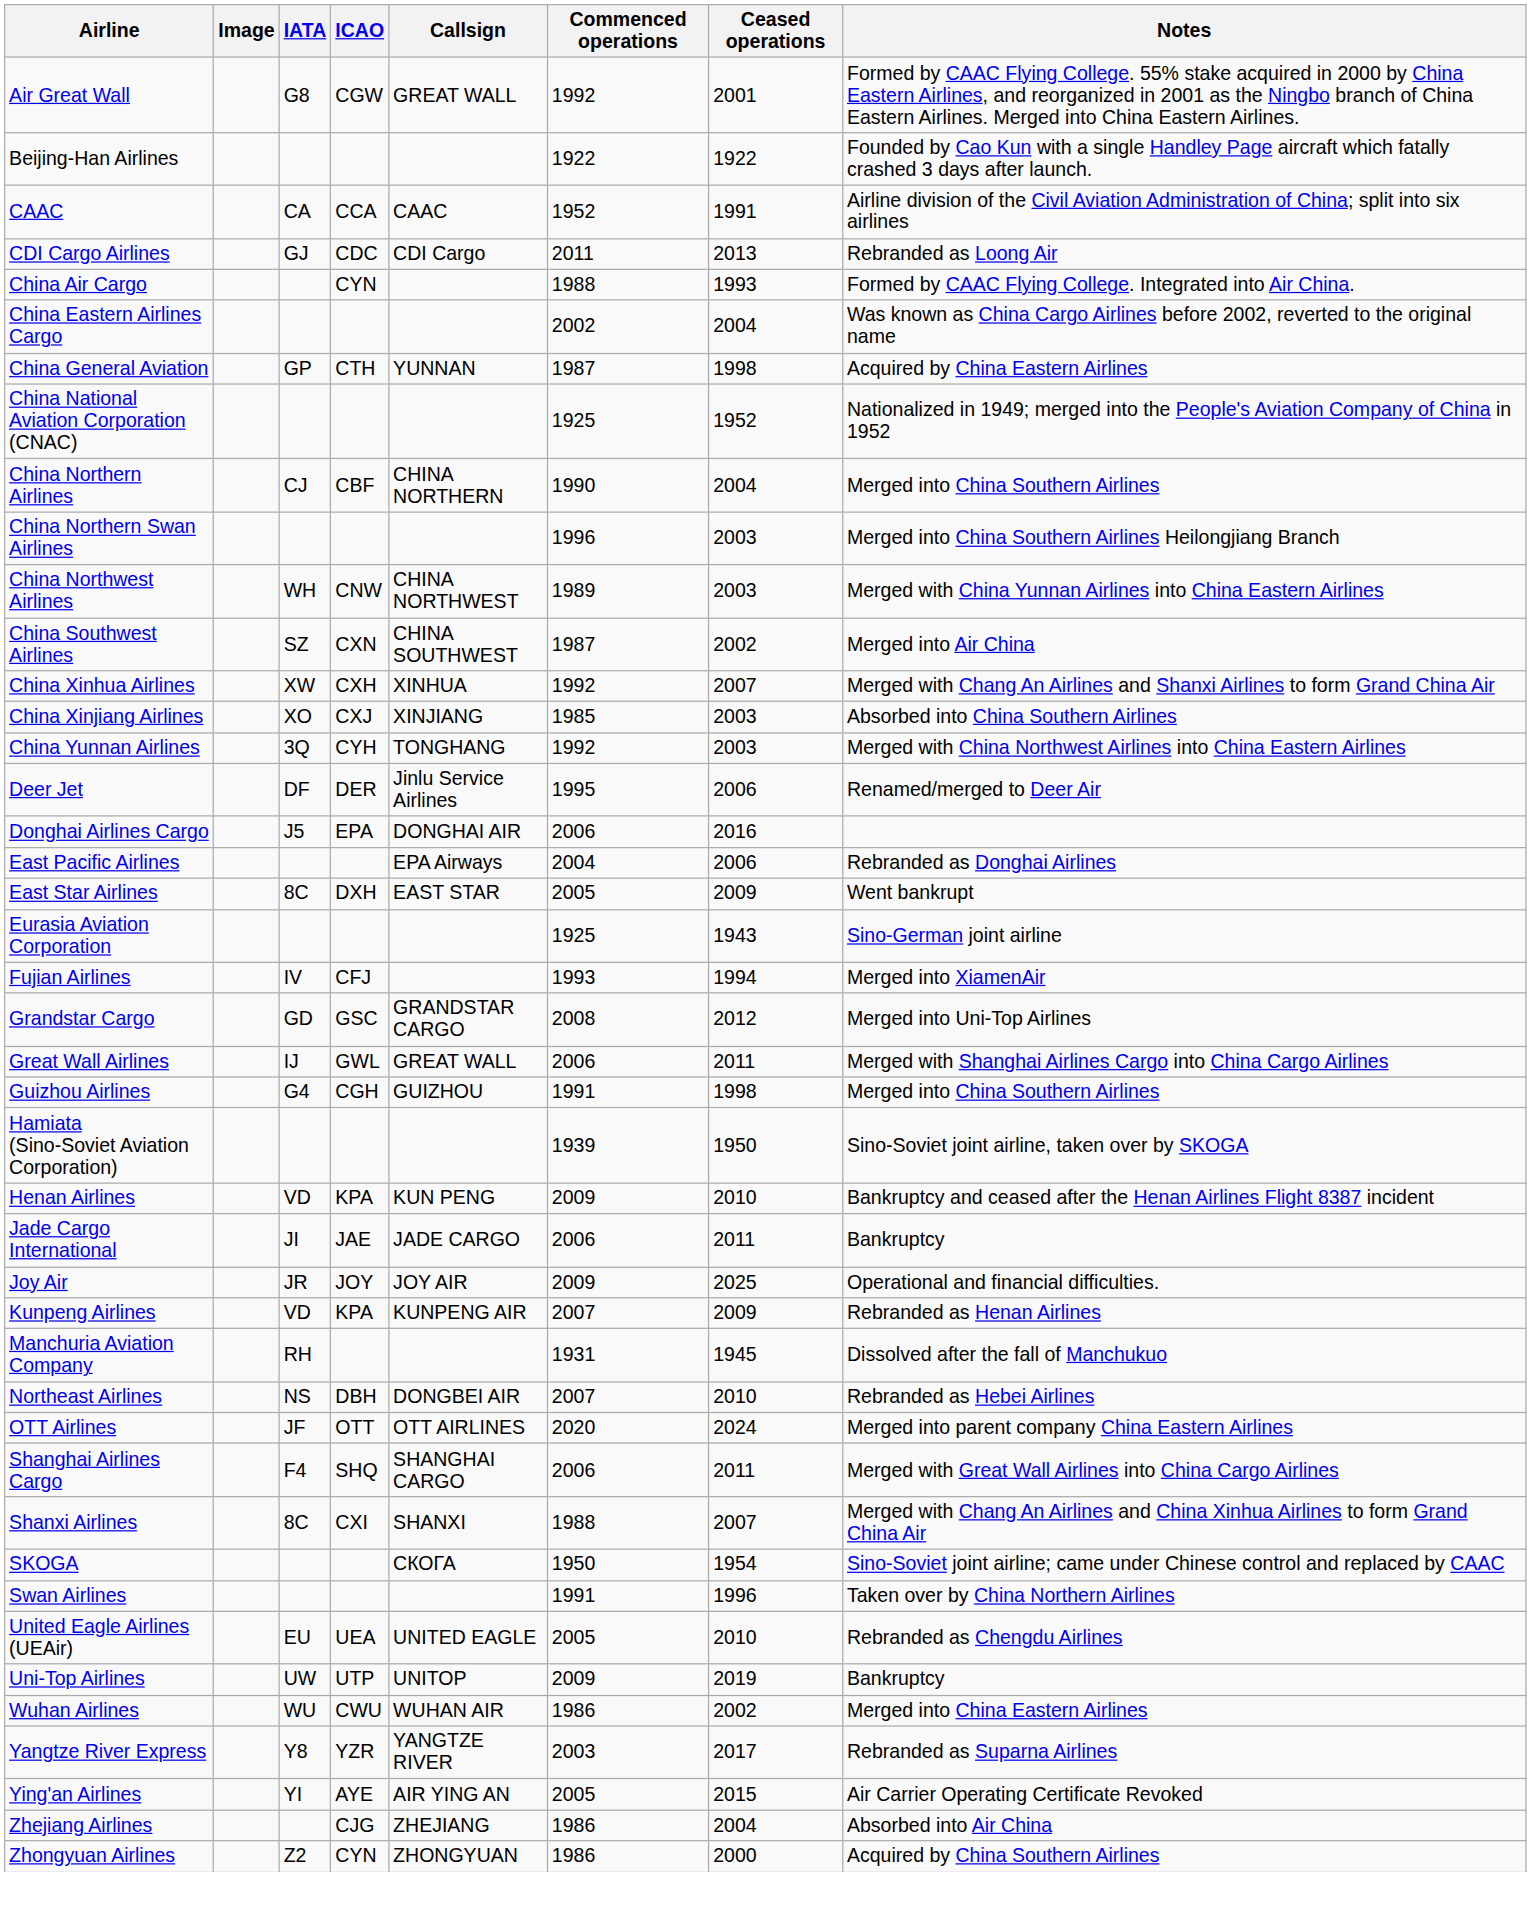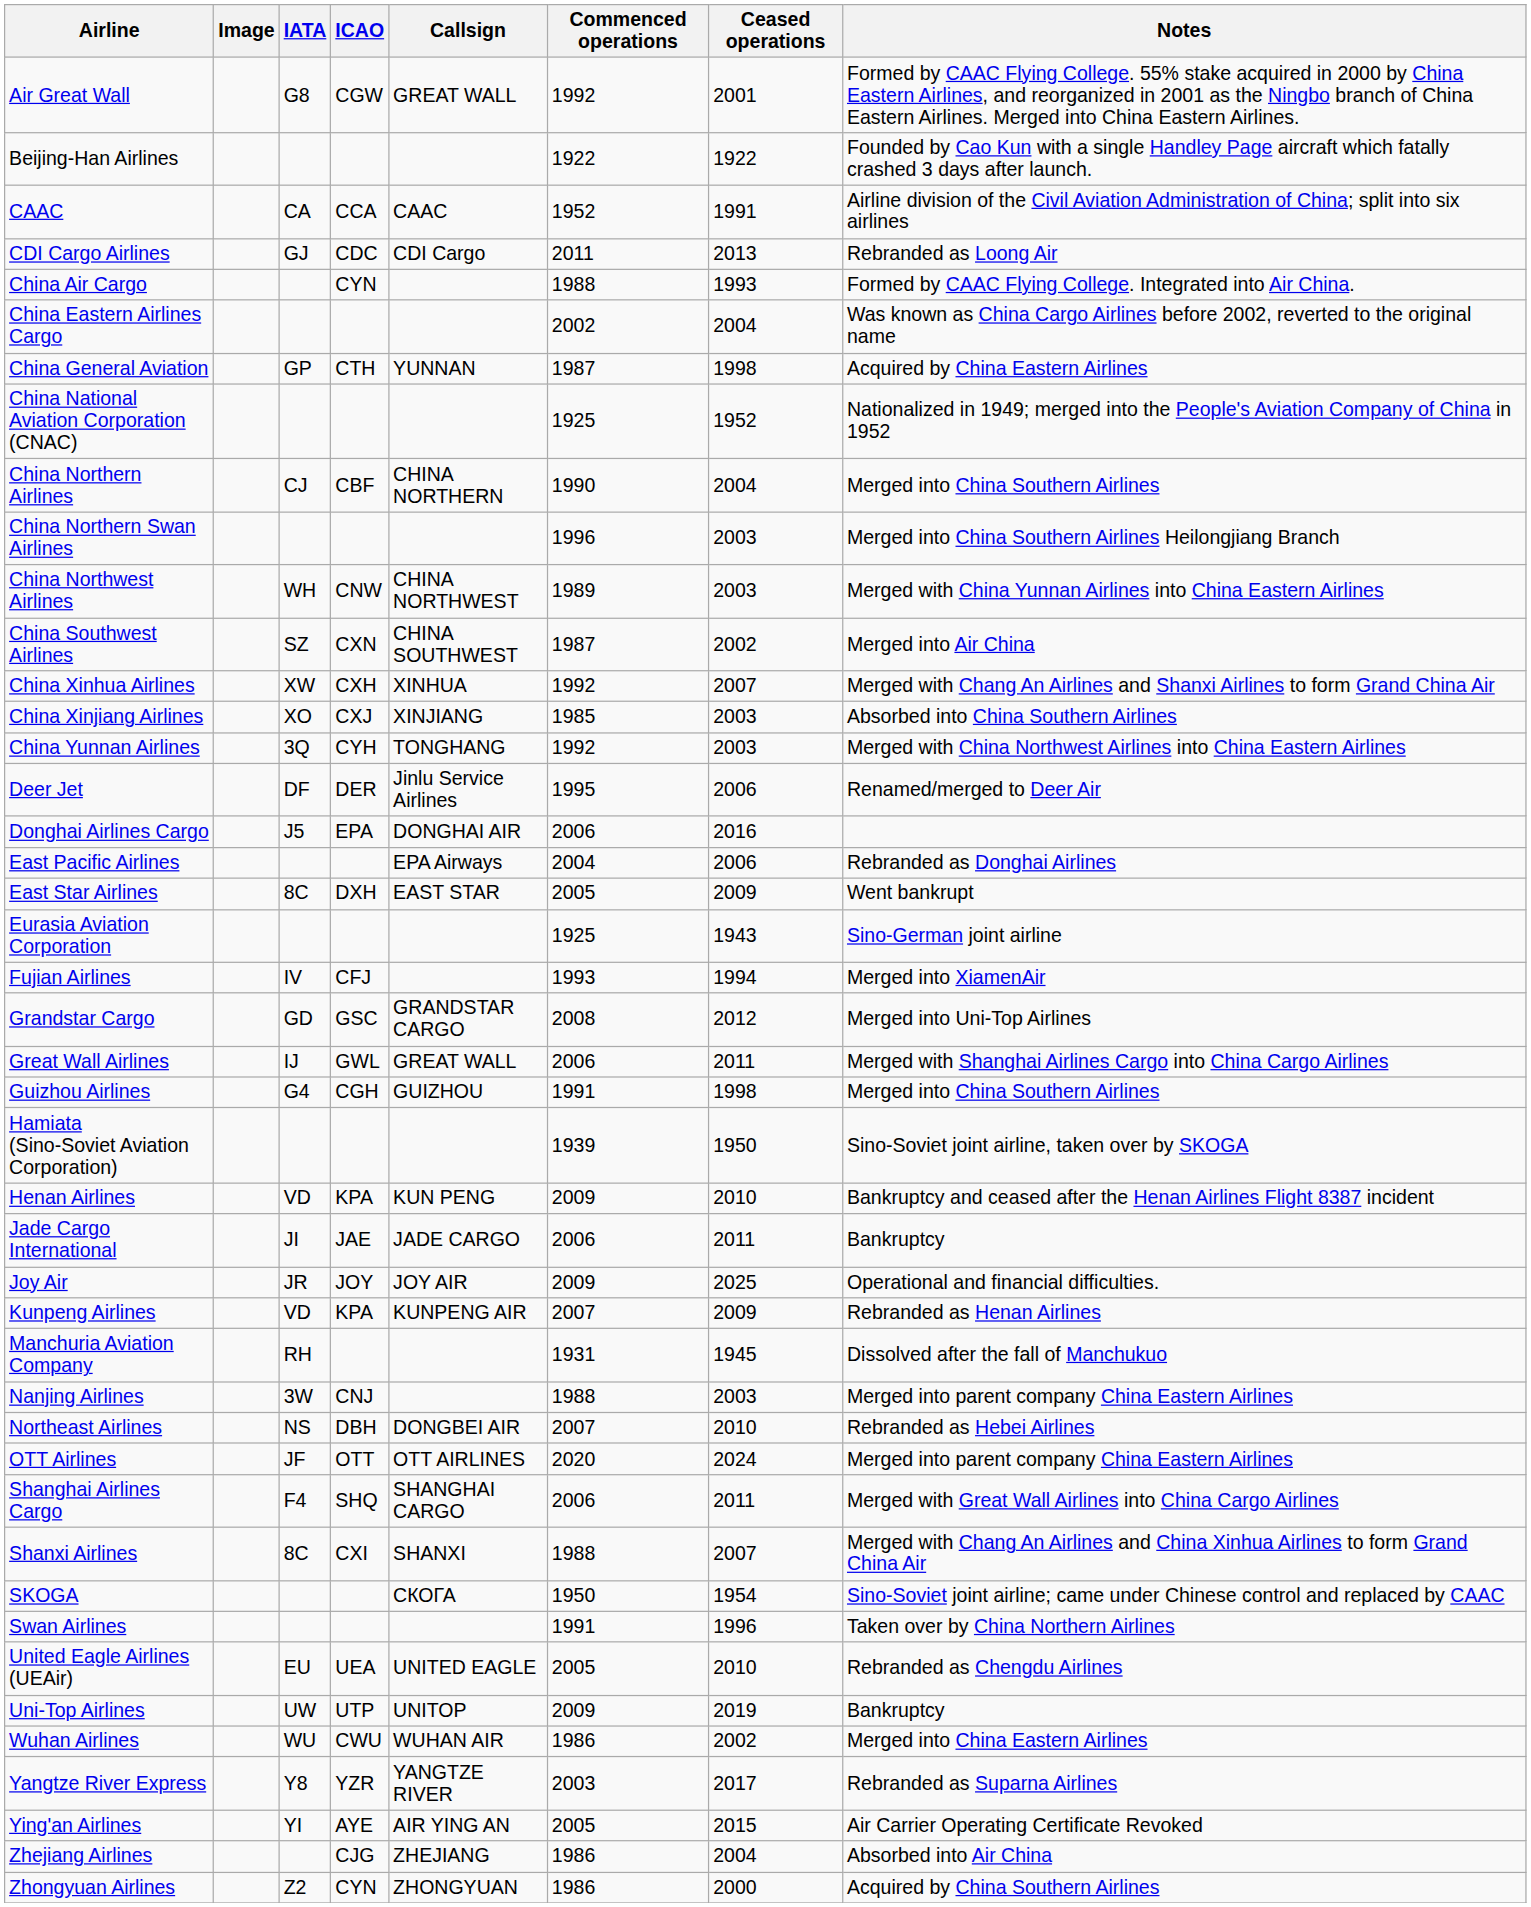+ row: Nanjing Airlines | 3W | CNJ | 1988 | 2003 | Merged into parent company China Eastern Airlines
